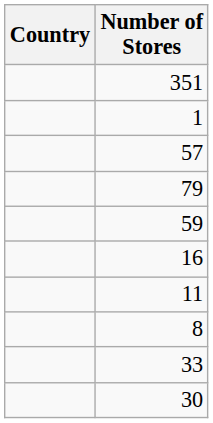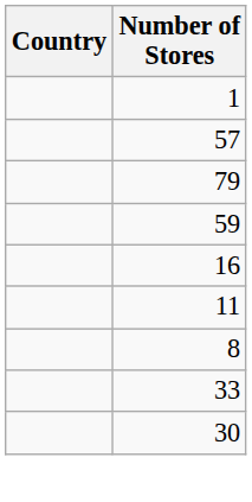- row: 351
